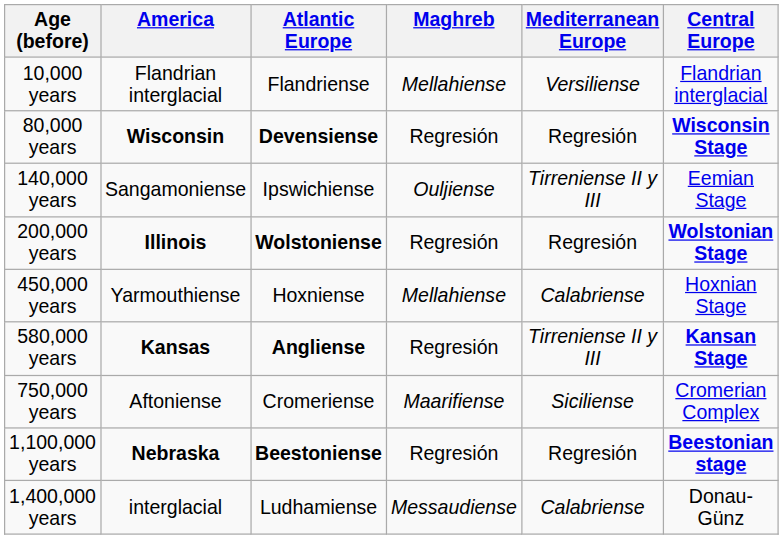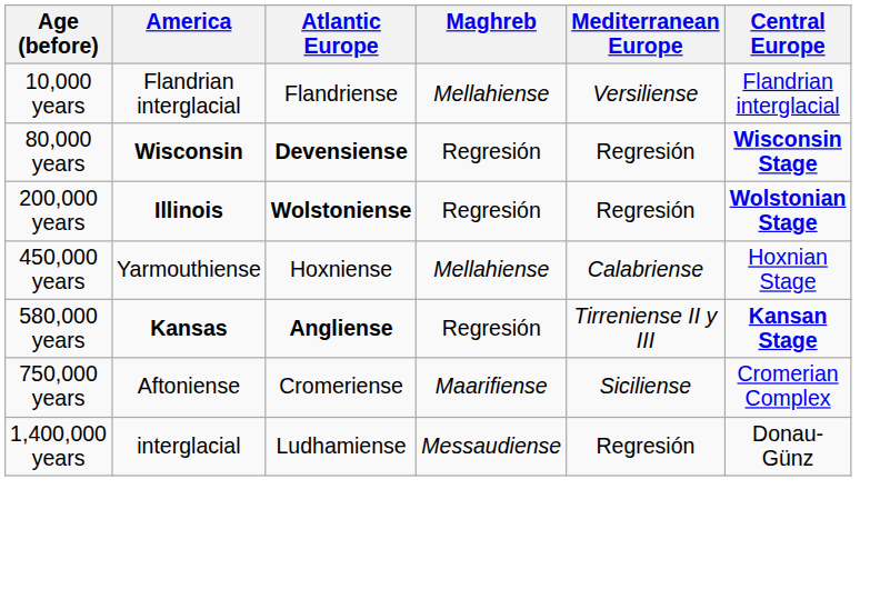- row: 140,000 years | Sangamoniense | Ipswichiense | Ouljiense | Tirreniense II y III | Eemian Stage
- row: 1,100,000 years | Nebraska | Beestoniense | Regresión | Regresión | Beestonian stage
1,400,000 years | Mediterranean Europe: Calabriense -> Regresión
